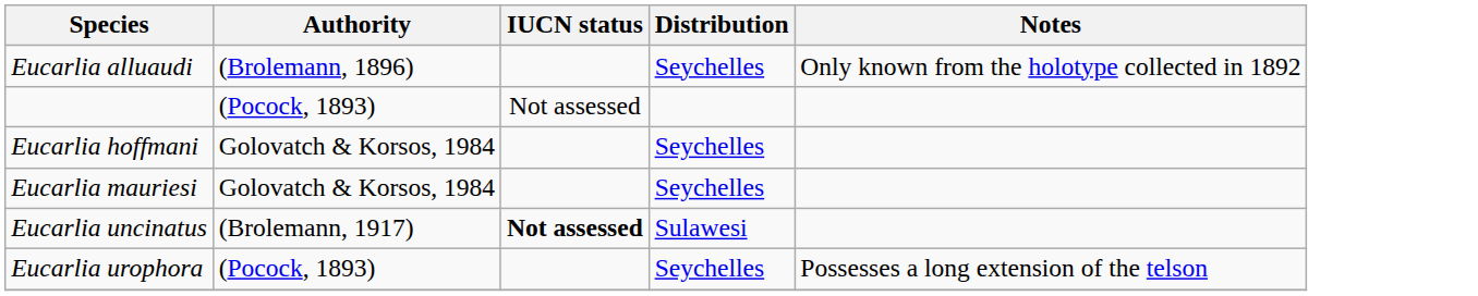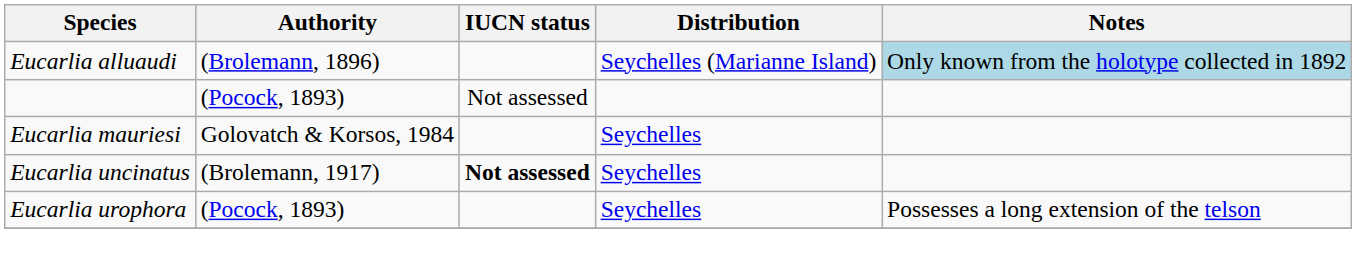Eucarlia alluaudi | Distribution: Seychelles -> Seychelles (Marianne Island)
Eucarlia alluaudi | Notes: no background -> lightblue background
- row: Eucarlia hoffmani | Golovatch & Korsos, 1984 | Seychelles
Eucarlia uncinatus | Distribution: Sulawesi -> Seychelles
